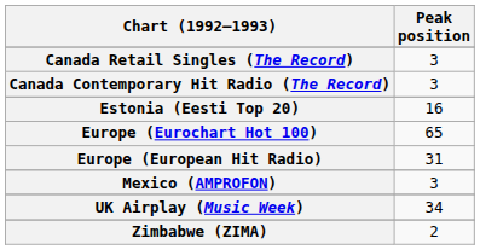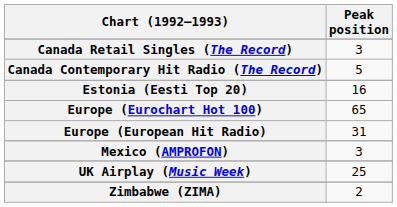Canada Contemporary Hit Radio (The Record) | Peak position: 3 -> 5
UK Airplay (Music Week) | Peak position: 34 -> 25
